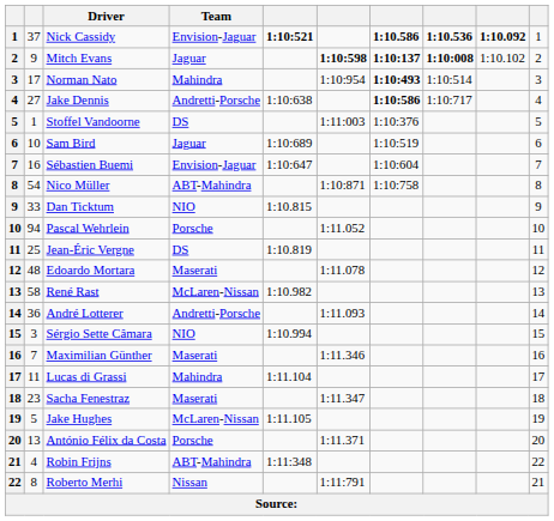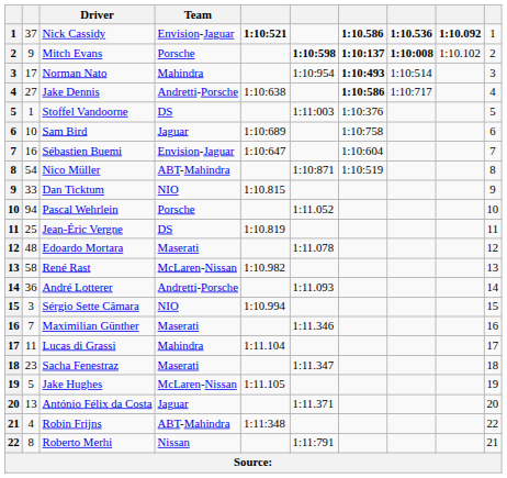Mitch Evans | Team: Jaguar -> Porsche
Sam Bird | column 7: 1:10:519 -> 1:10:758
Nico Müller | column 7: 1:10:758 -> 1:10:519
António Félix da Costa | Team: Porsche -> Jaguar
